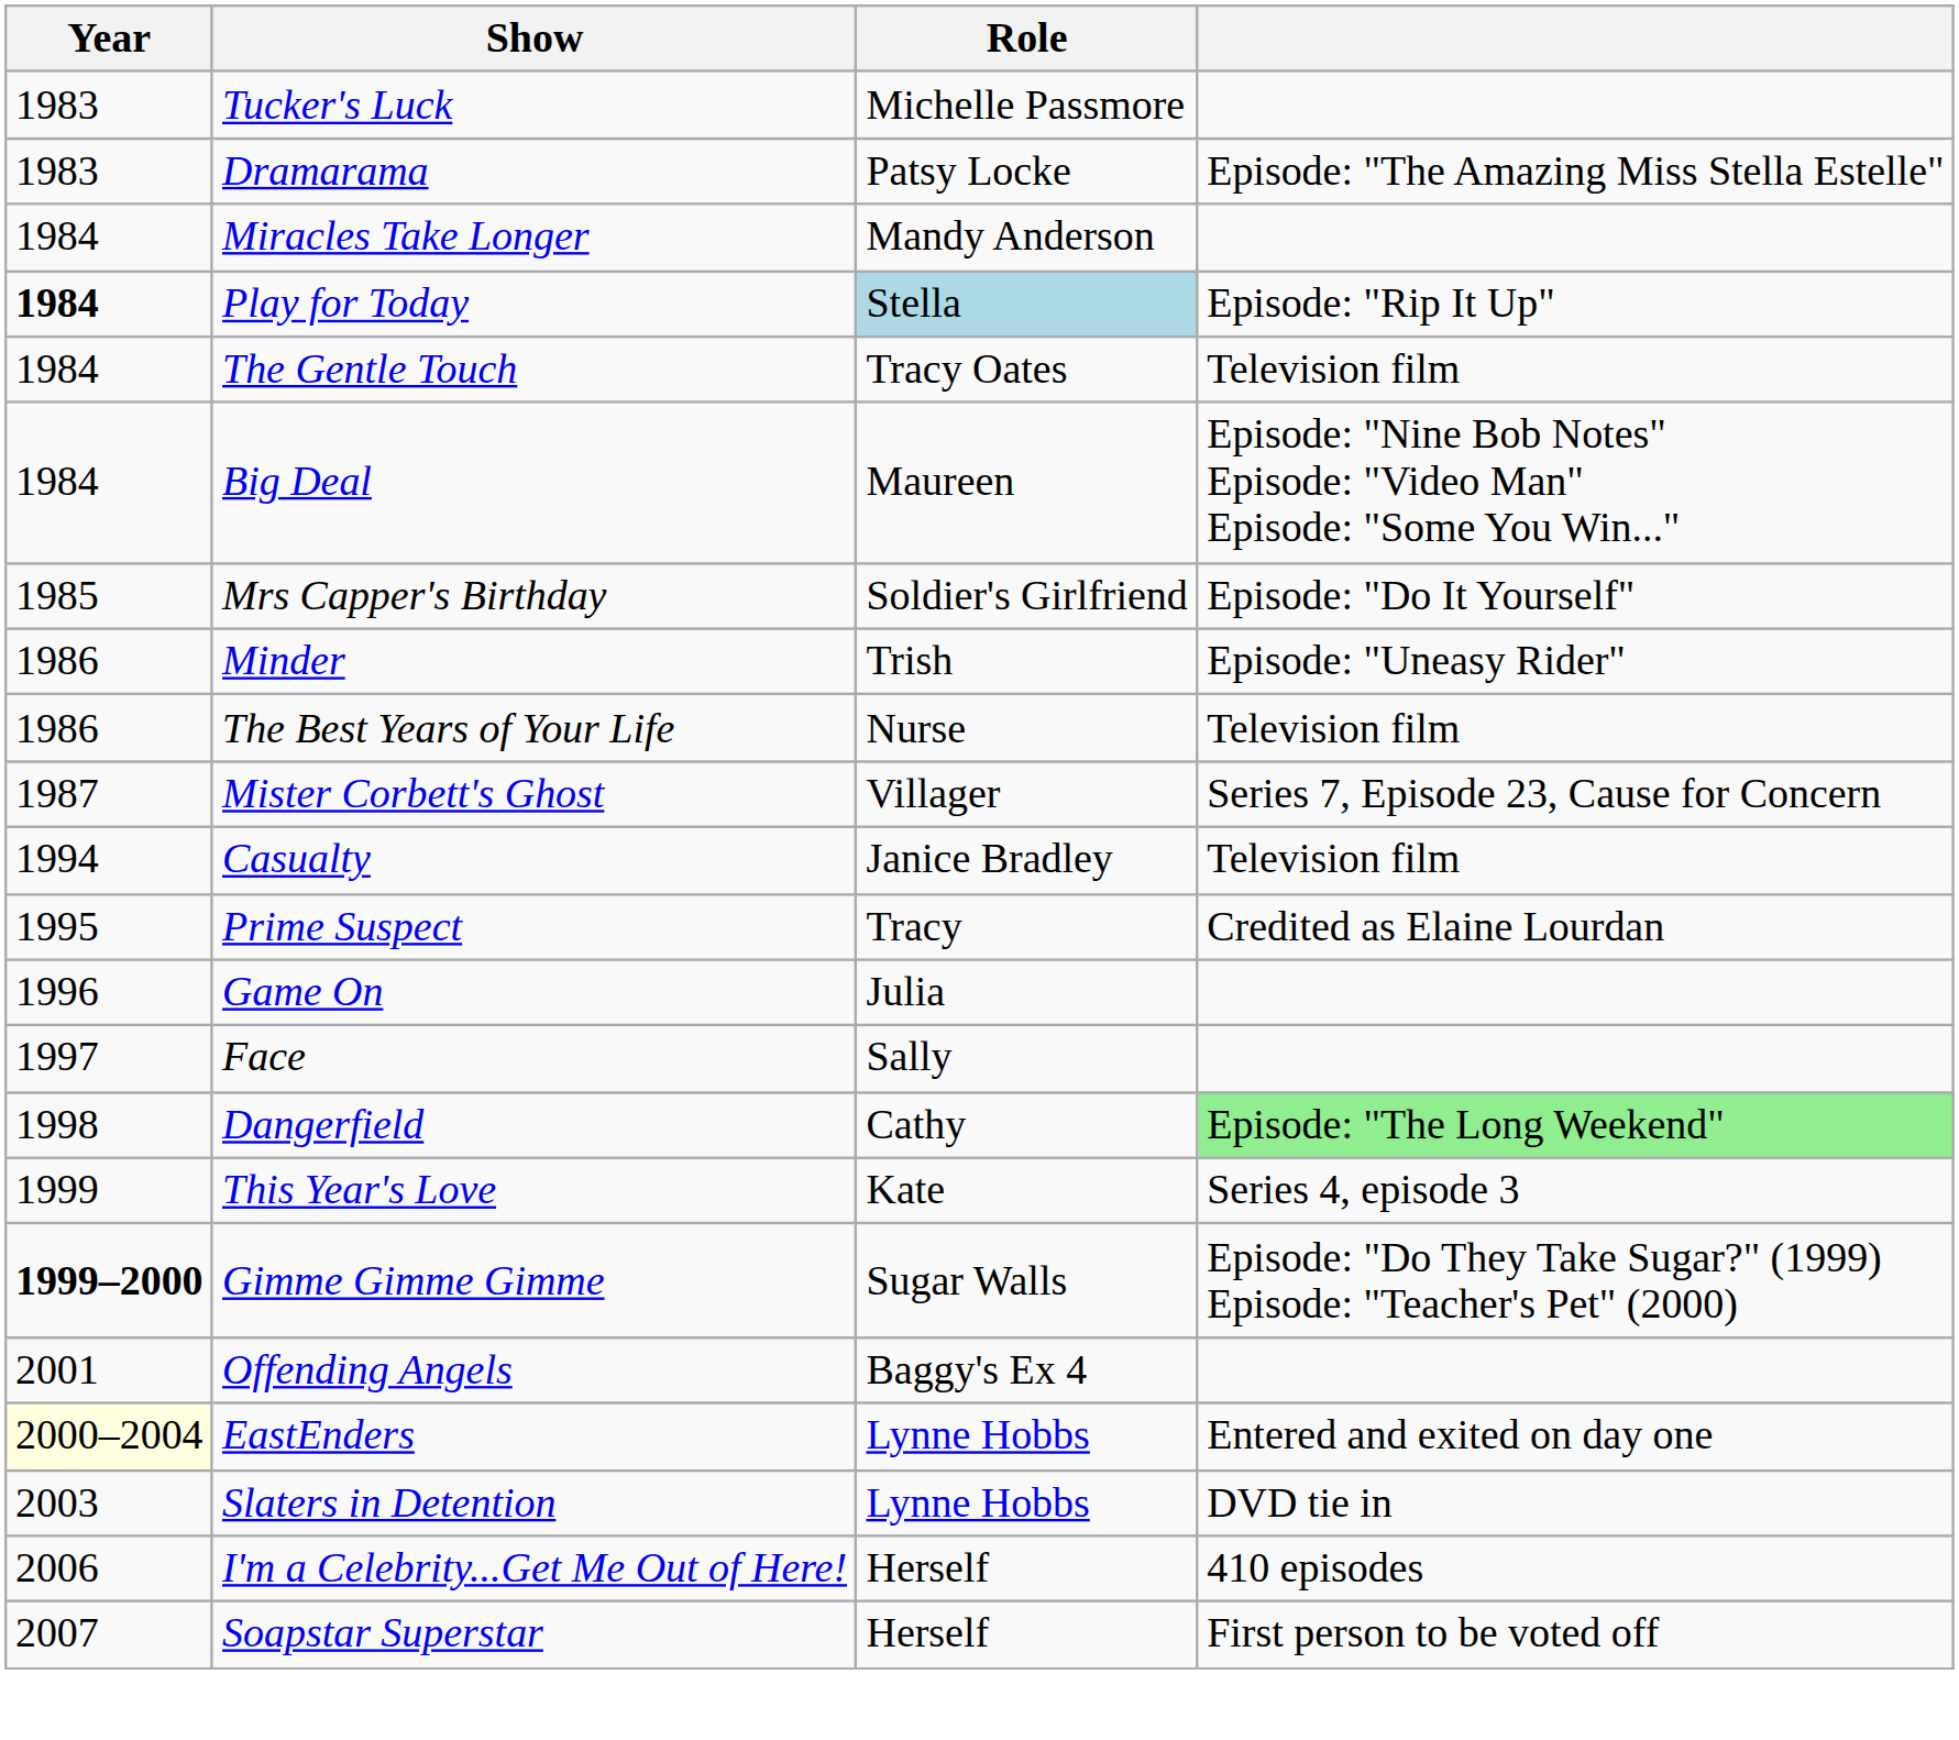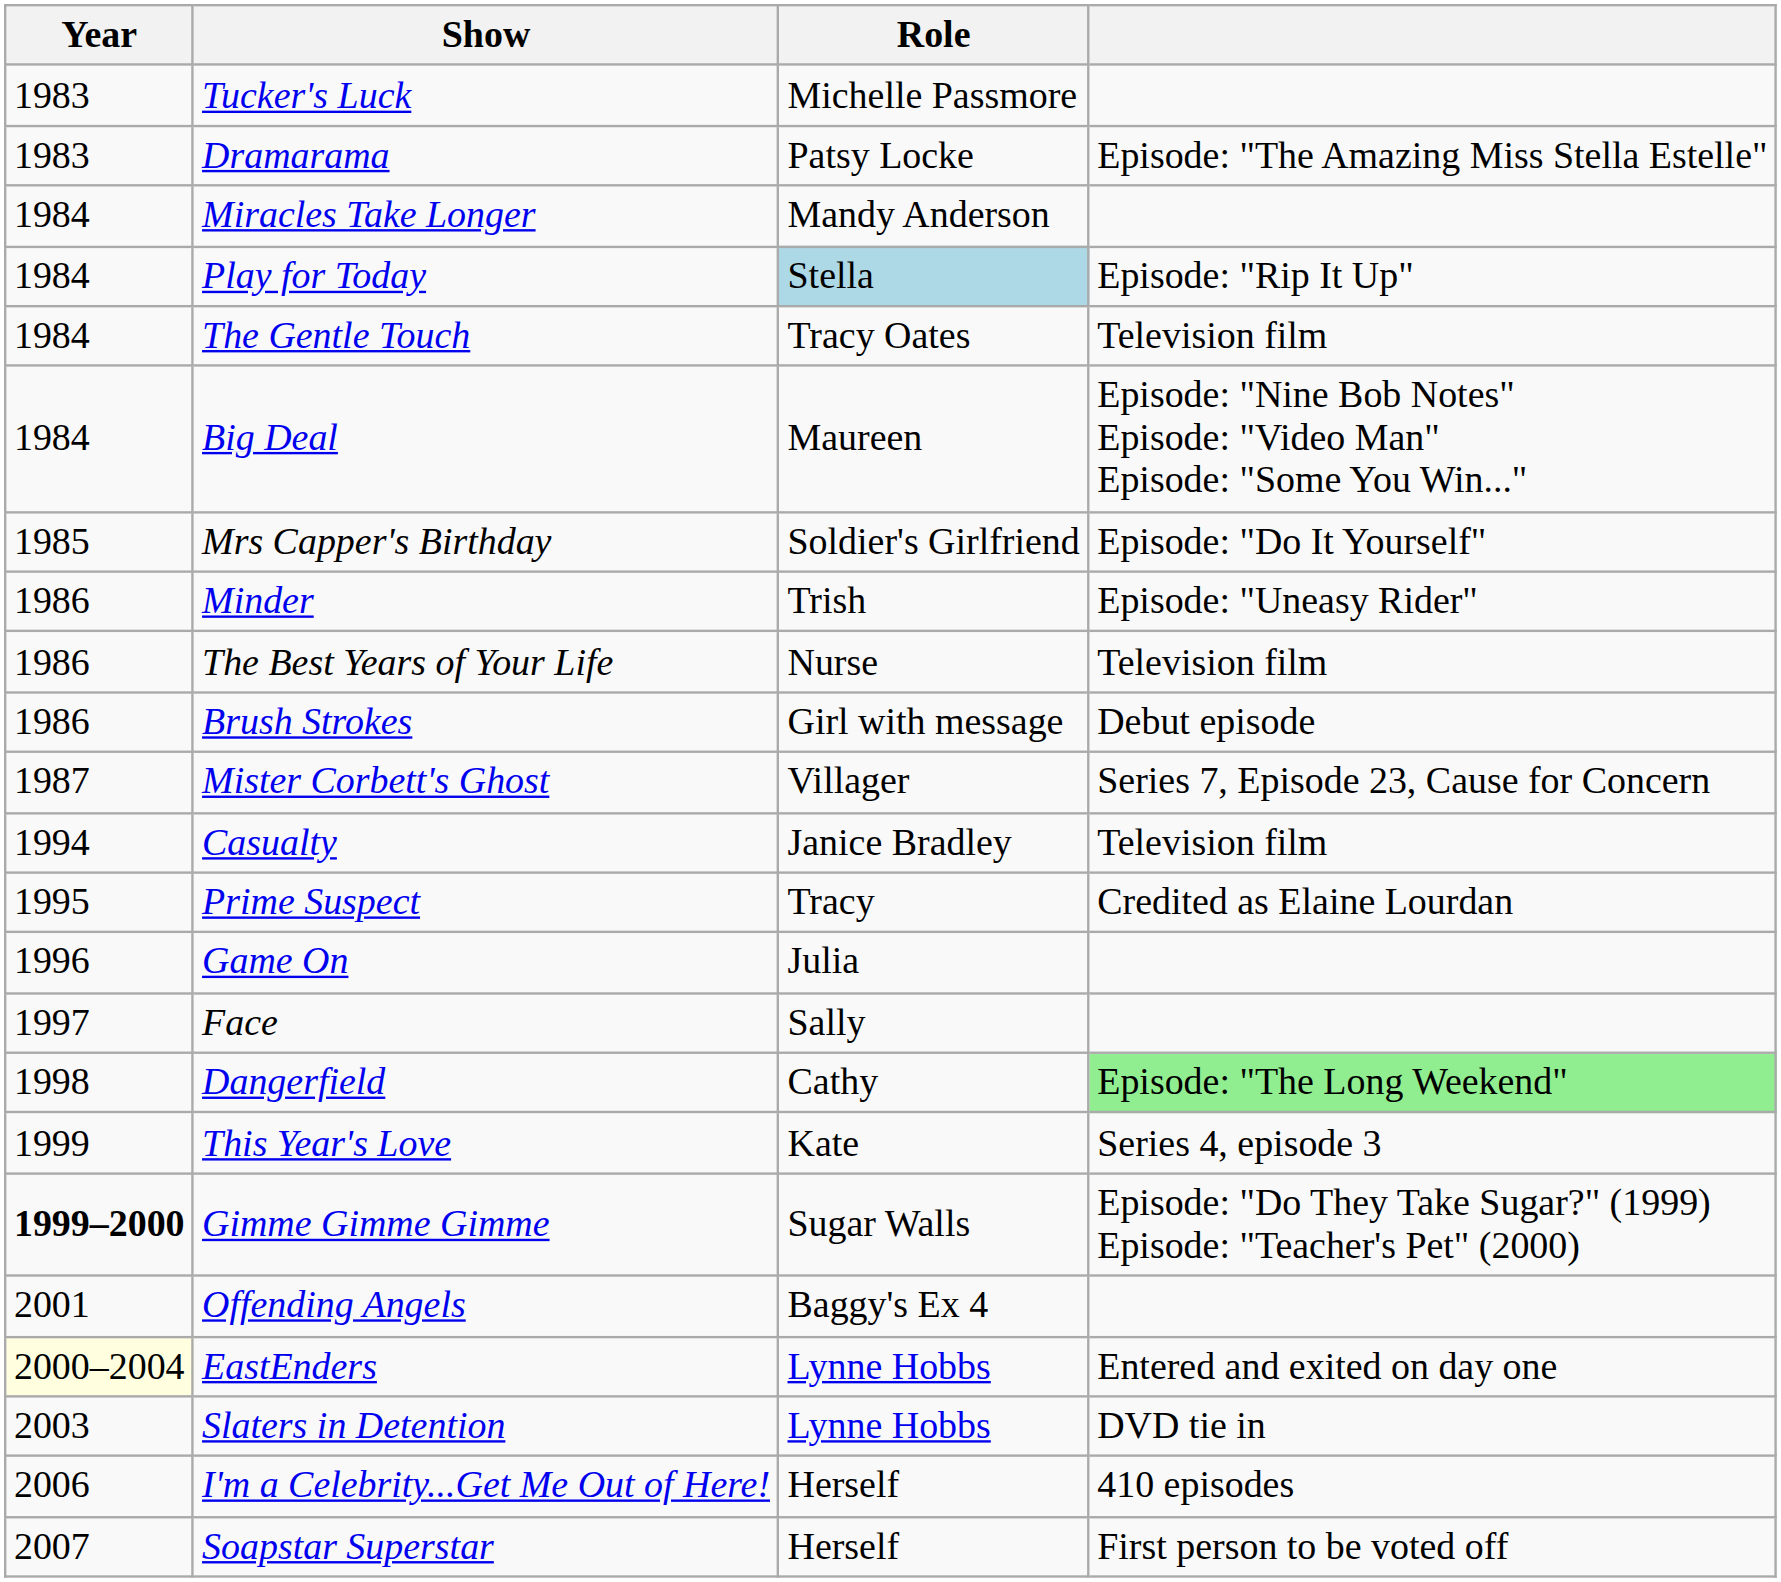Play for Today | Year: bold -> normal
+ row: 1986 | Brush Strokes | Girl with message | Debut episode
